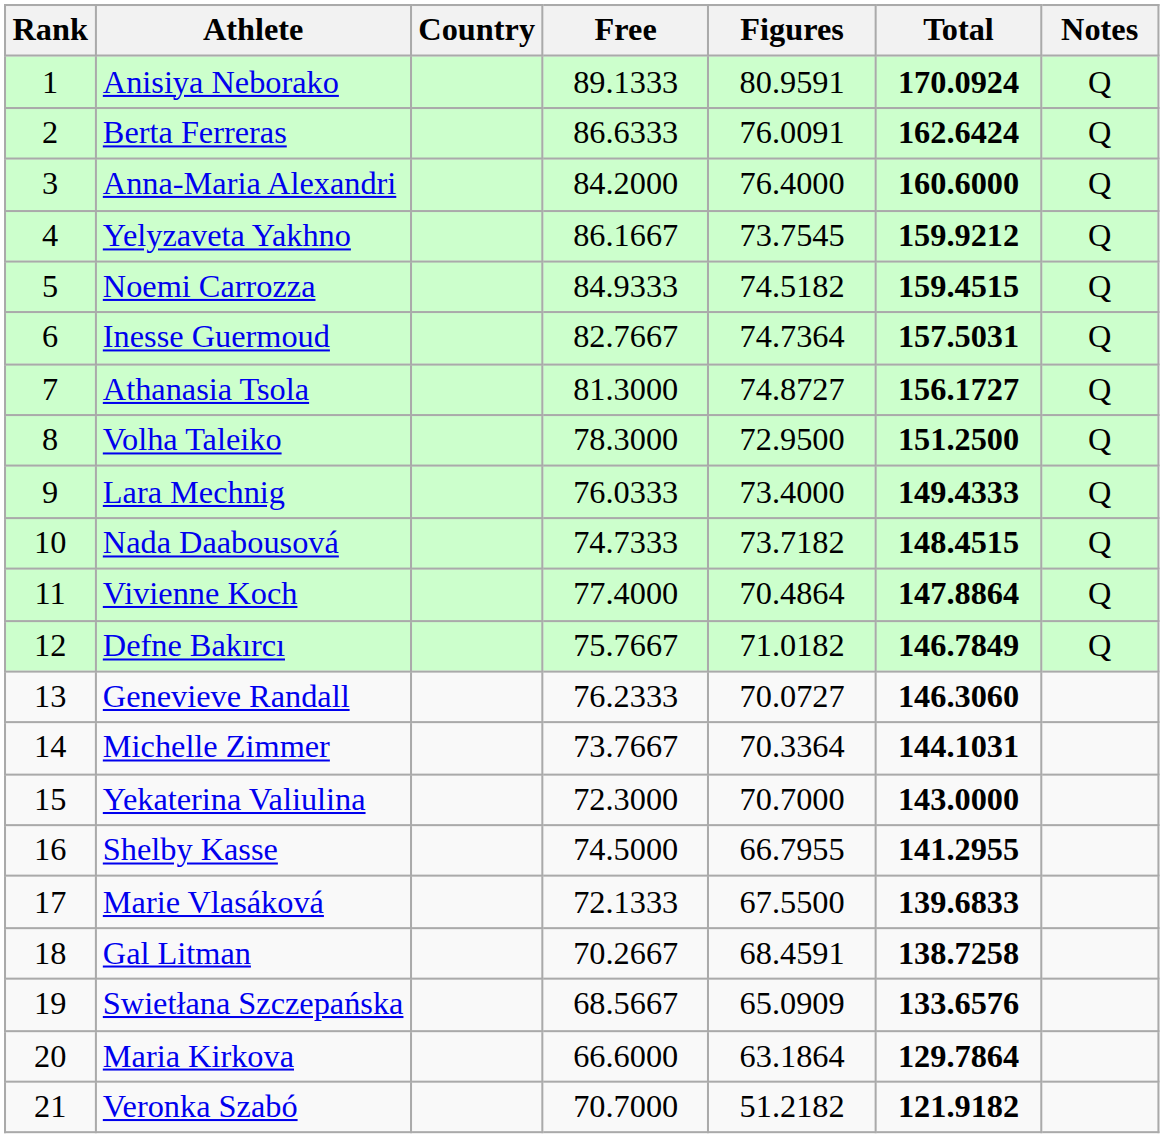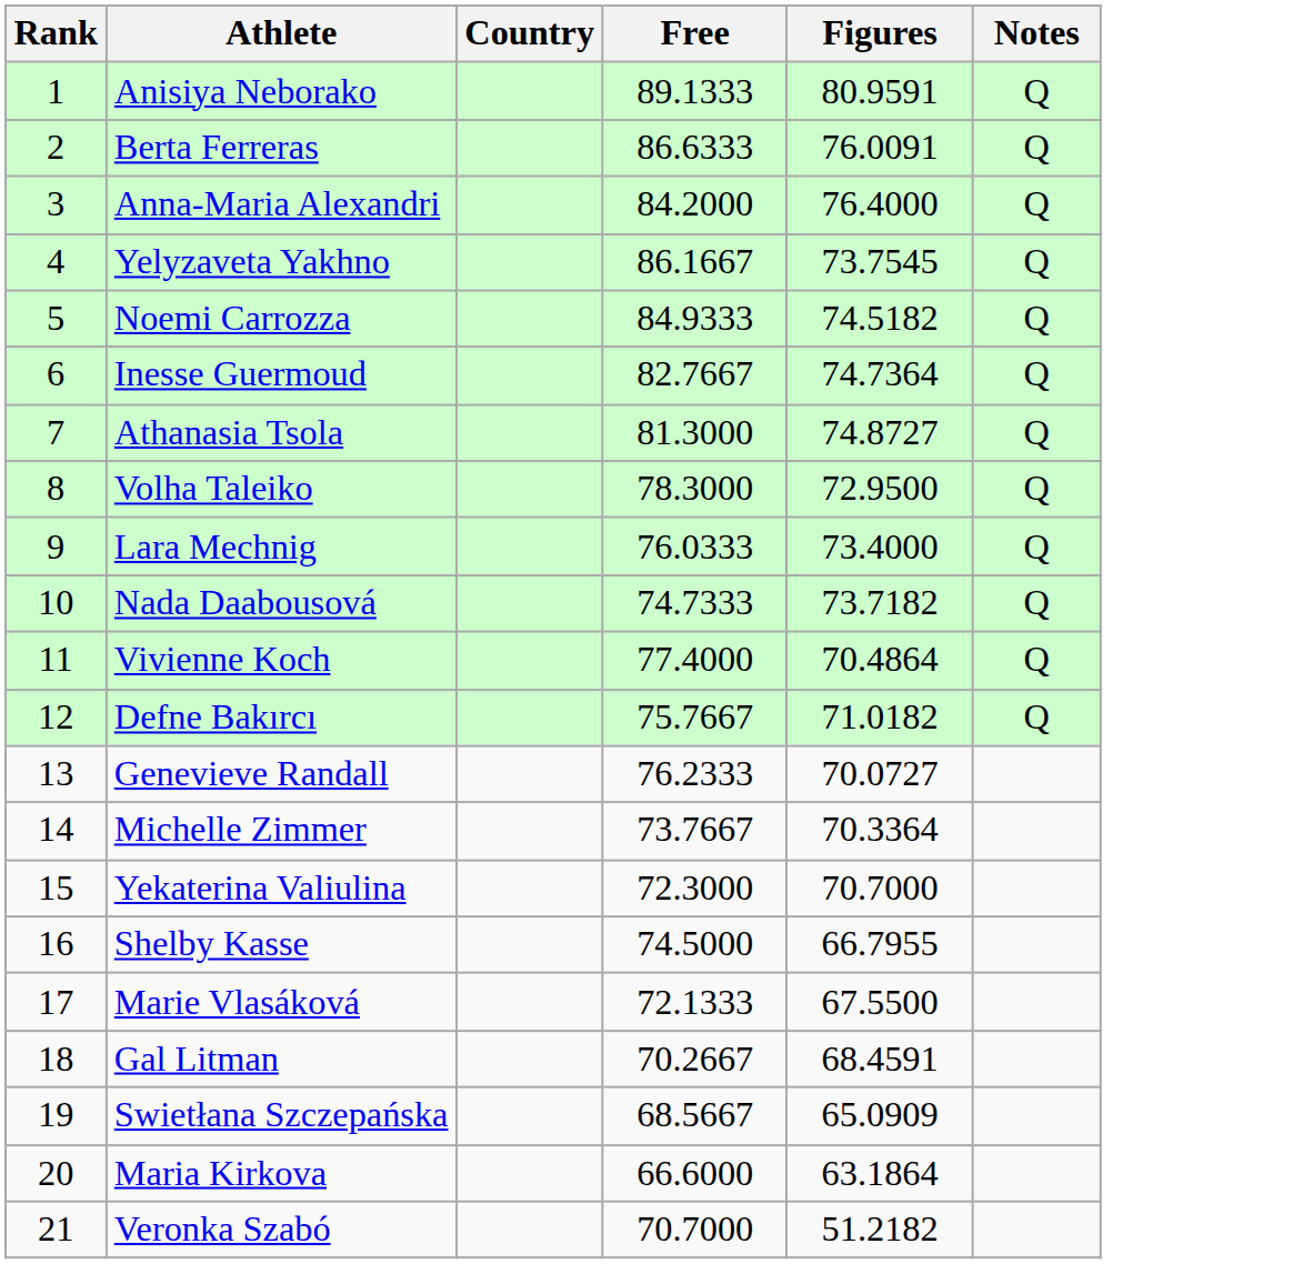- column: Total | 170.0924 | 162.6424 | 160.6000 | 159.9212 | 159.4515 | 157.5031 | 156.1727 | 151.2500 | 149.4333 | 148.4515 | 147.8864 | 146.7849 | 146.3060 | 144.1031 | 143.0000 | 141.2955 | 139.6833 | 138.7258 | 133.6576 | 129.7864 | 121.9182
